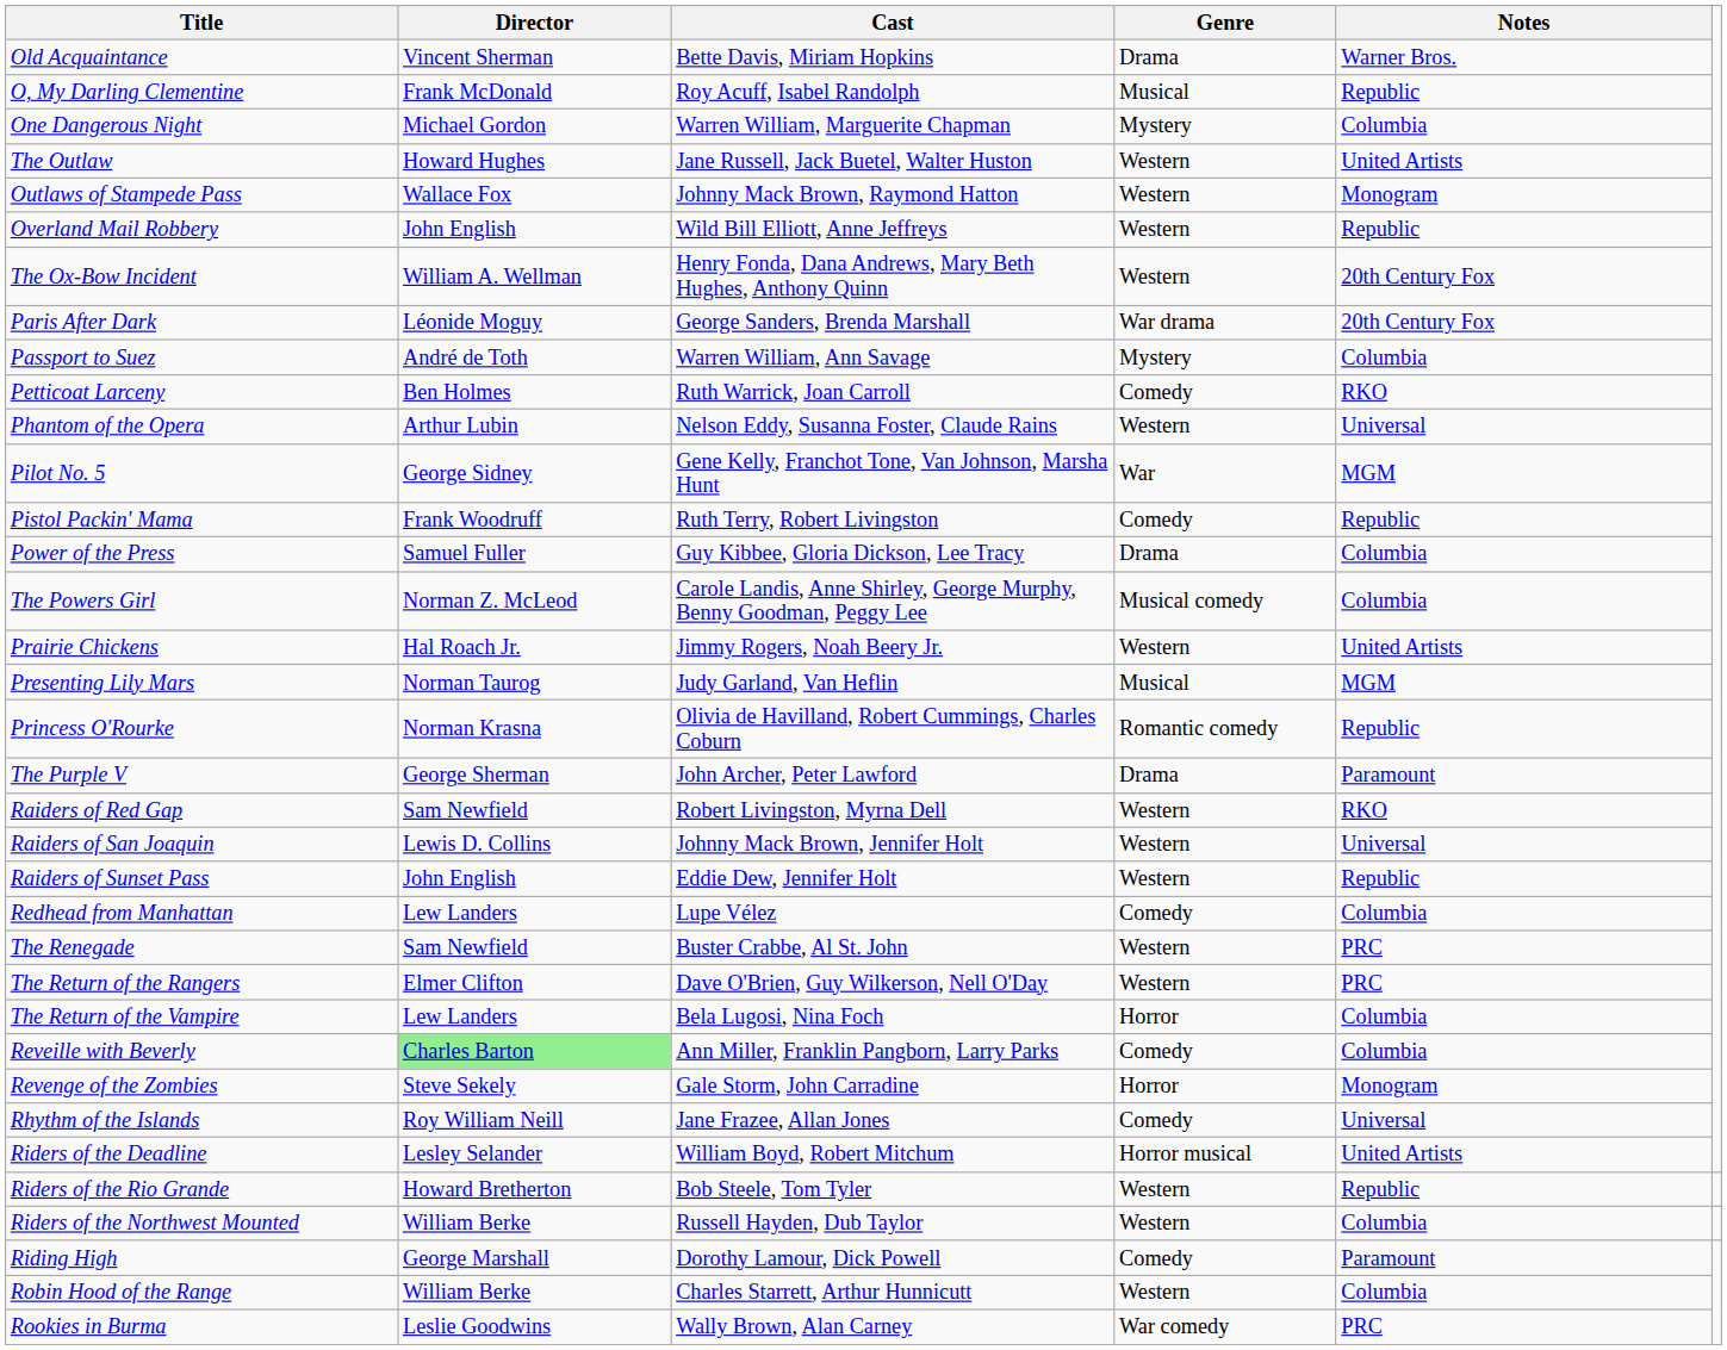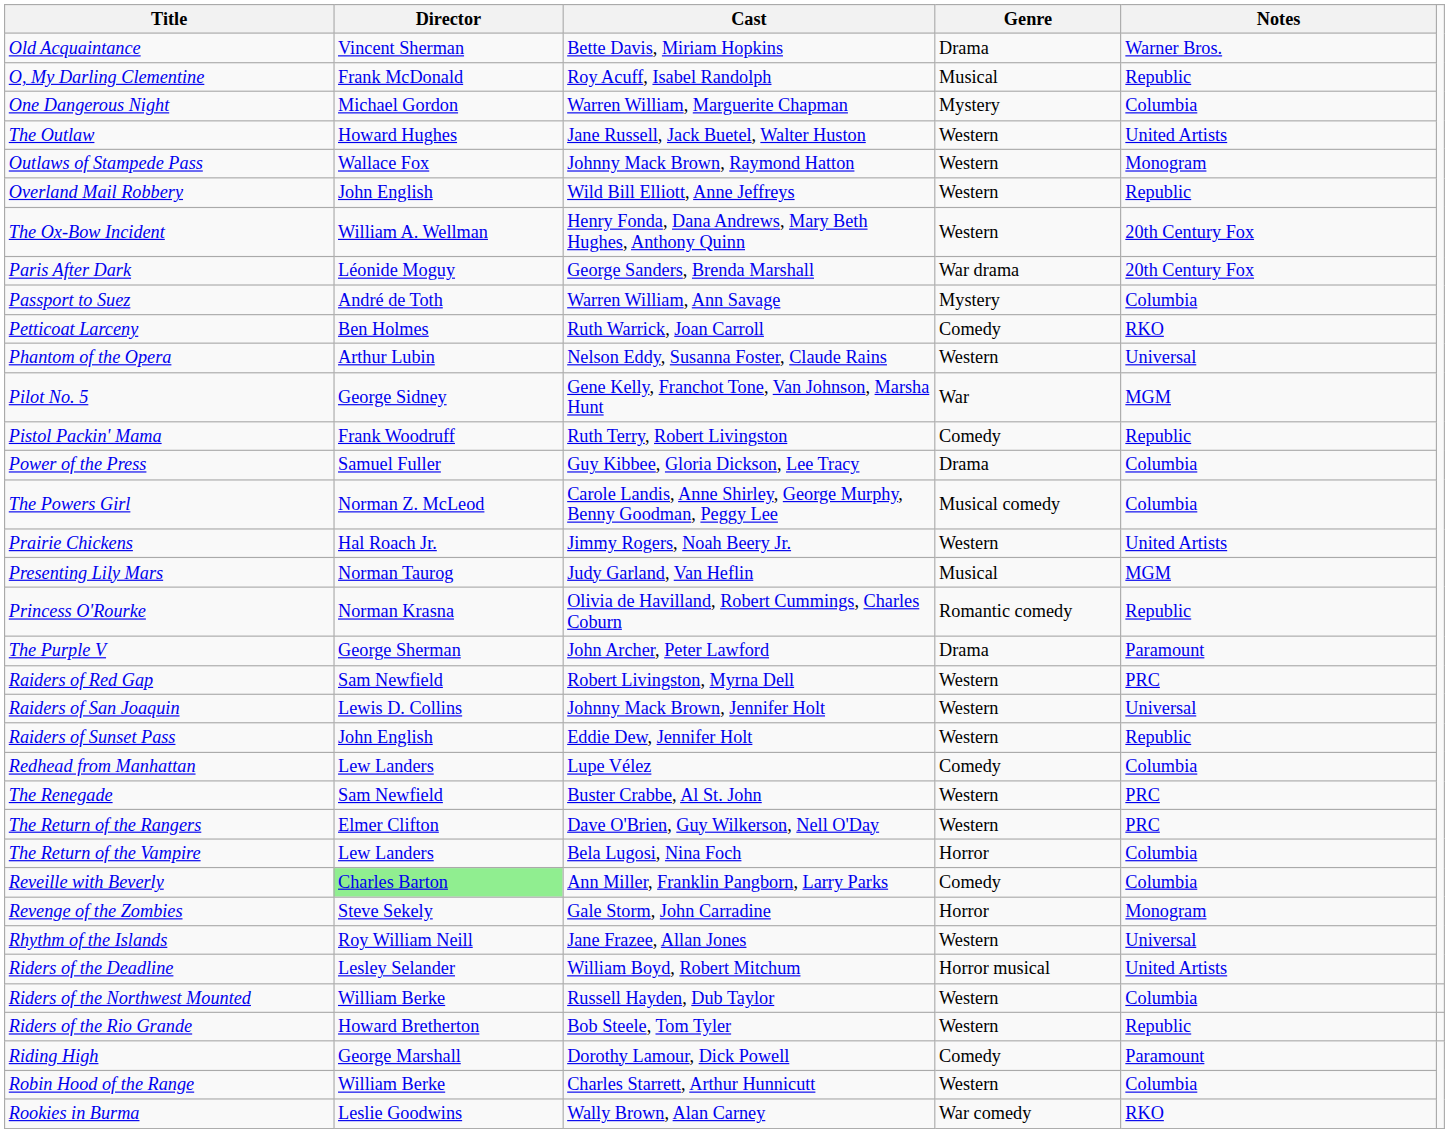Raiders of Red Gap | Notes: RKO -> PRC
Rhythm of the Islands | Genre: Comedy -> Western
rows swapped: Riders of the Northwest Mounted <-> Riders of the Rio Grande
Rookies in Burma | Notes: PRC -> RKO
